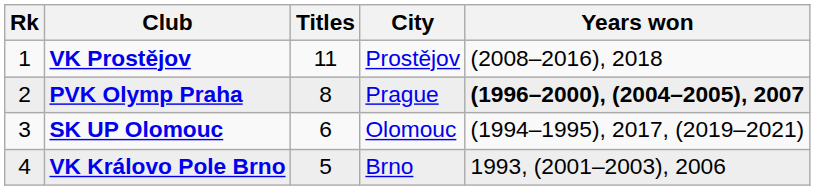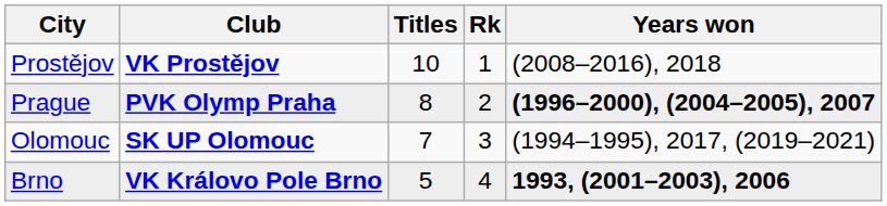columns swapped: Rk <-> City
VK Prostějov | Titles: 11 -> 10
SK UP Olomouc | Titles: 6 -> 7
VK Královo Pole Brno | Years won: normal -> bold
